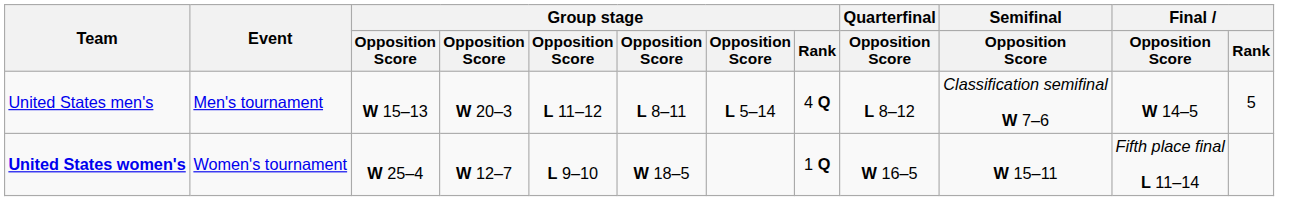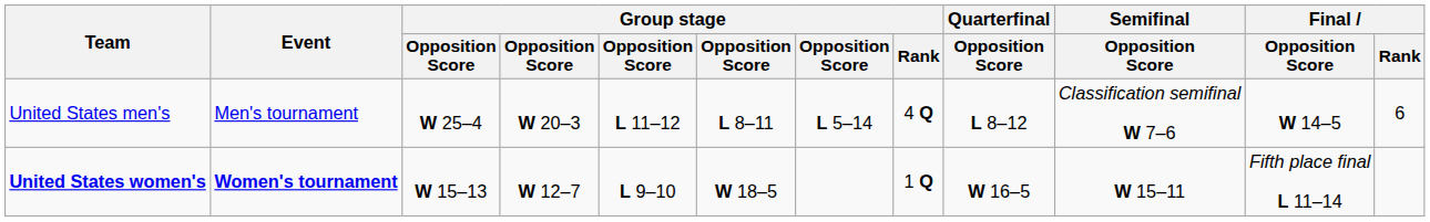United States men's | column 3: W 15–13 -> W 25–4
United States men's | Final / Rank: 5 -> 6
United States women's | Event: normal -> bold
United States women's | column 3: W 25–4 -> W 15–13
